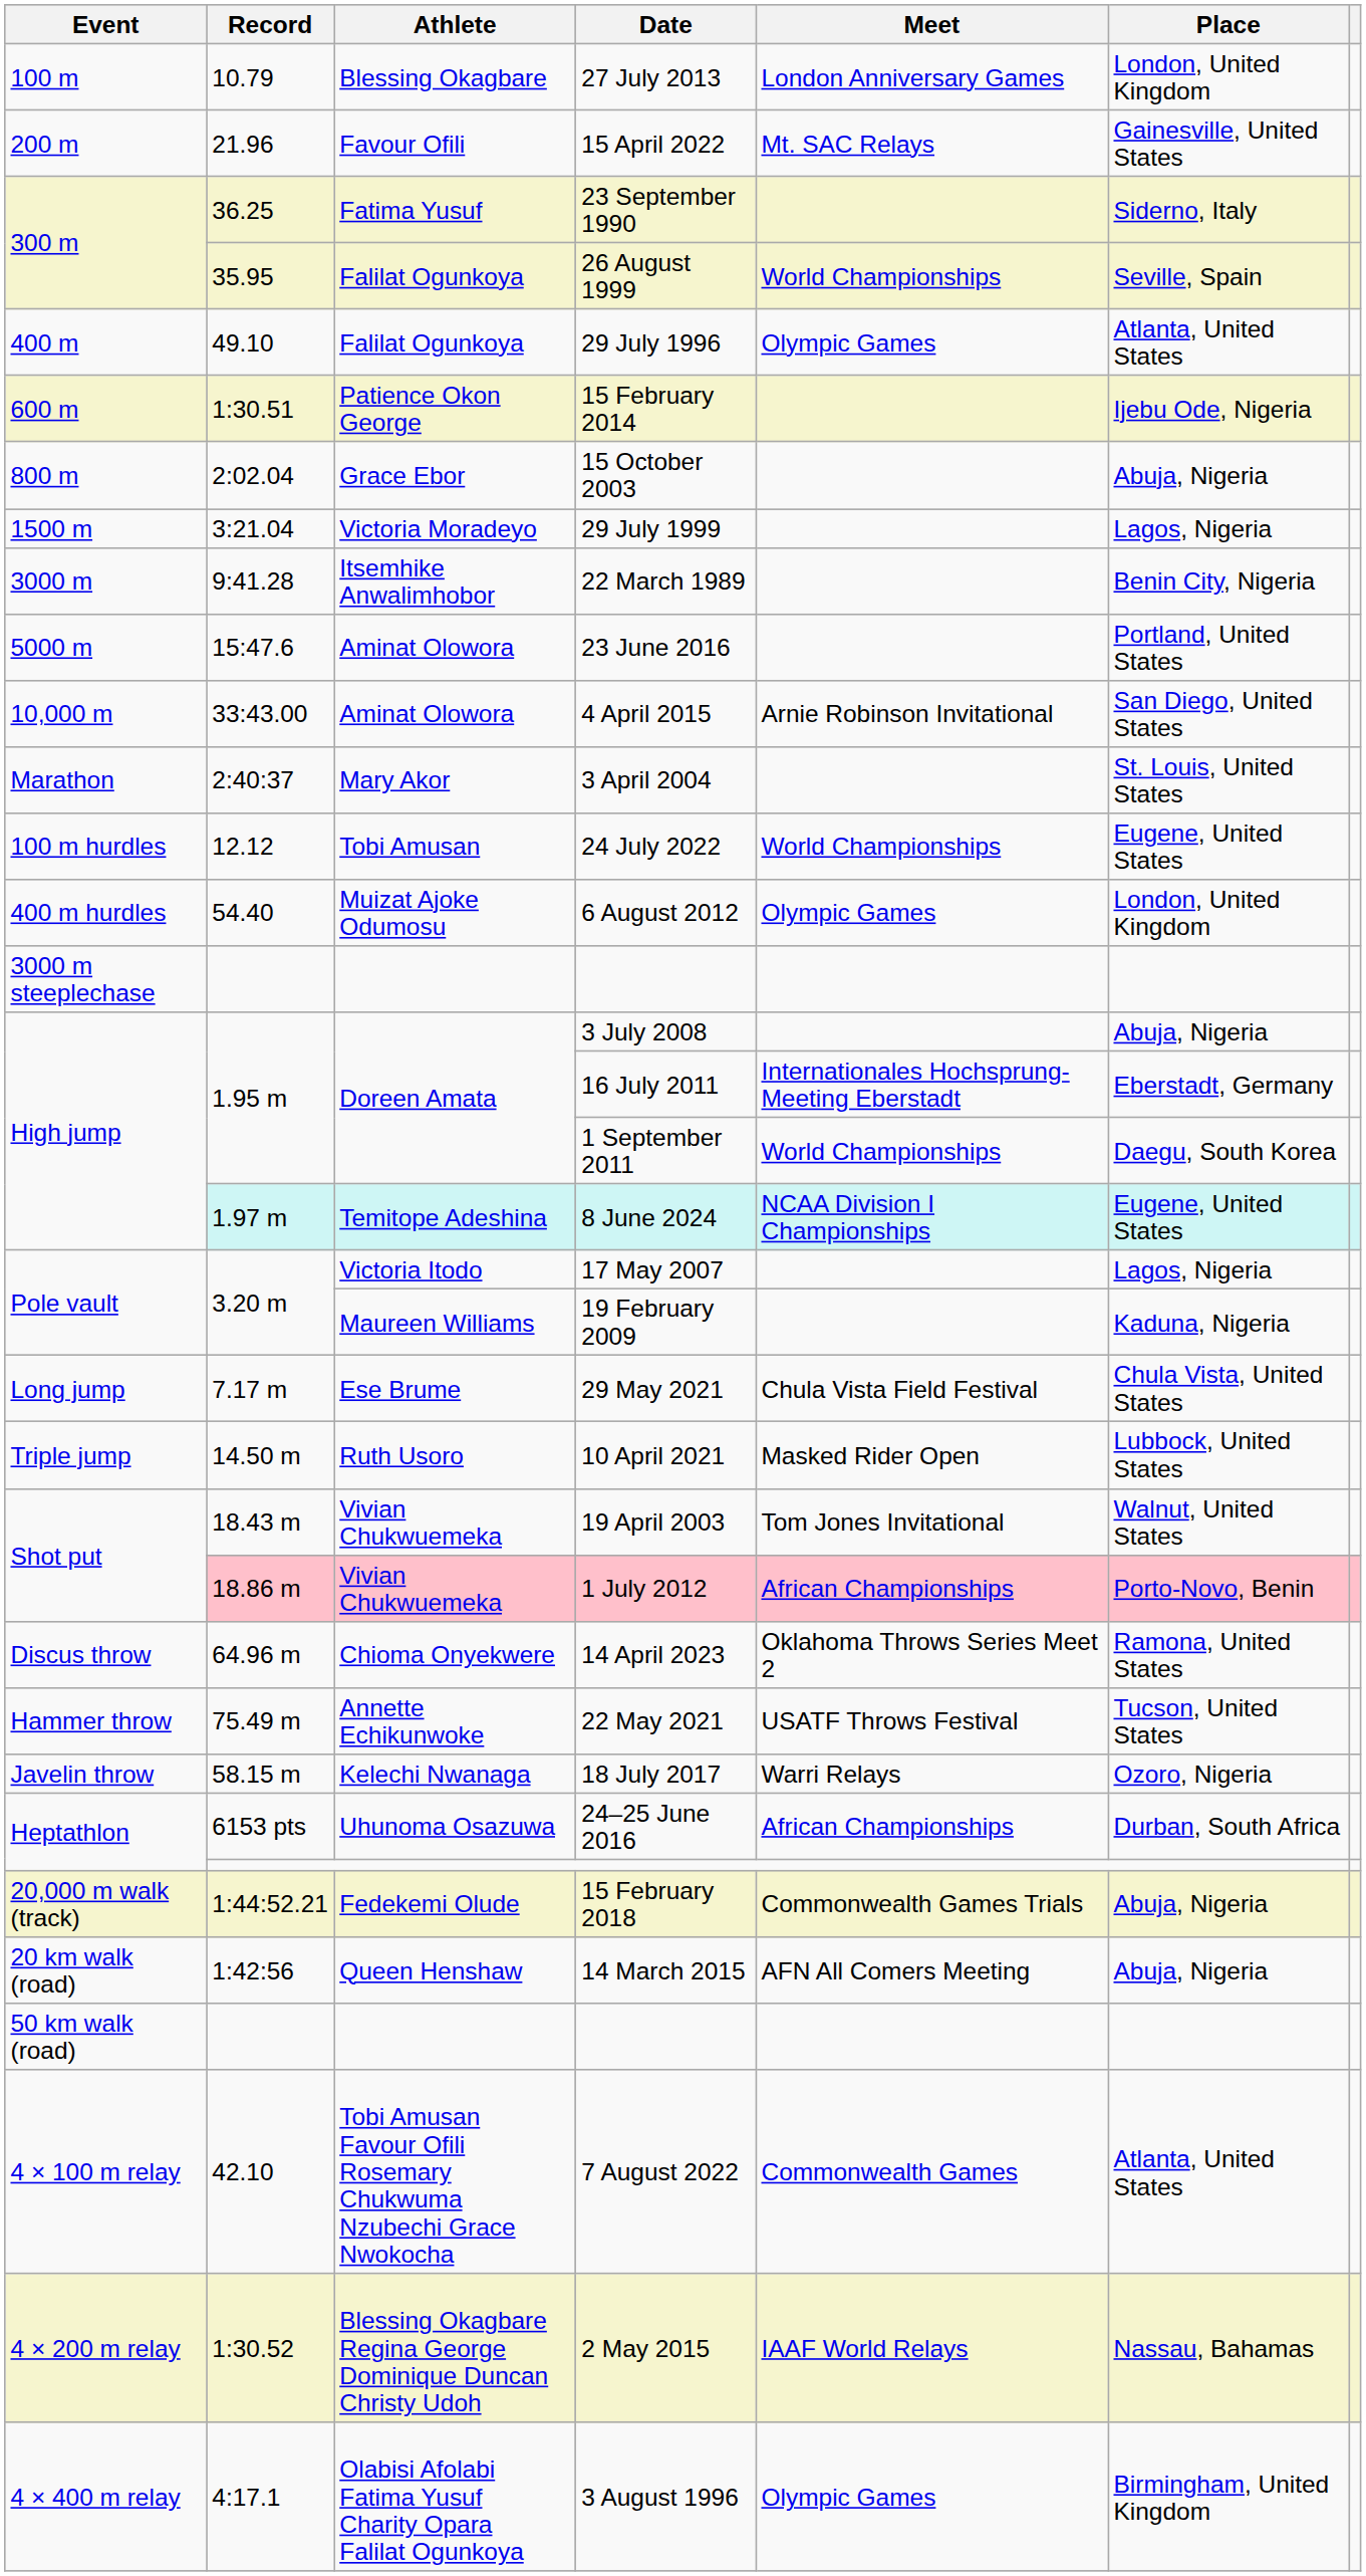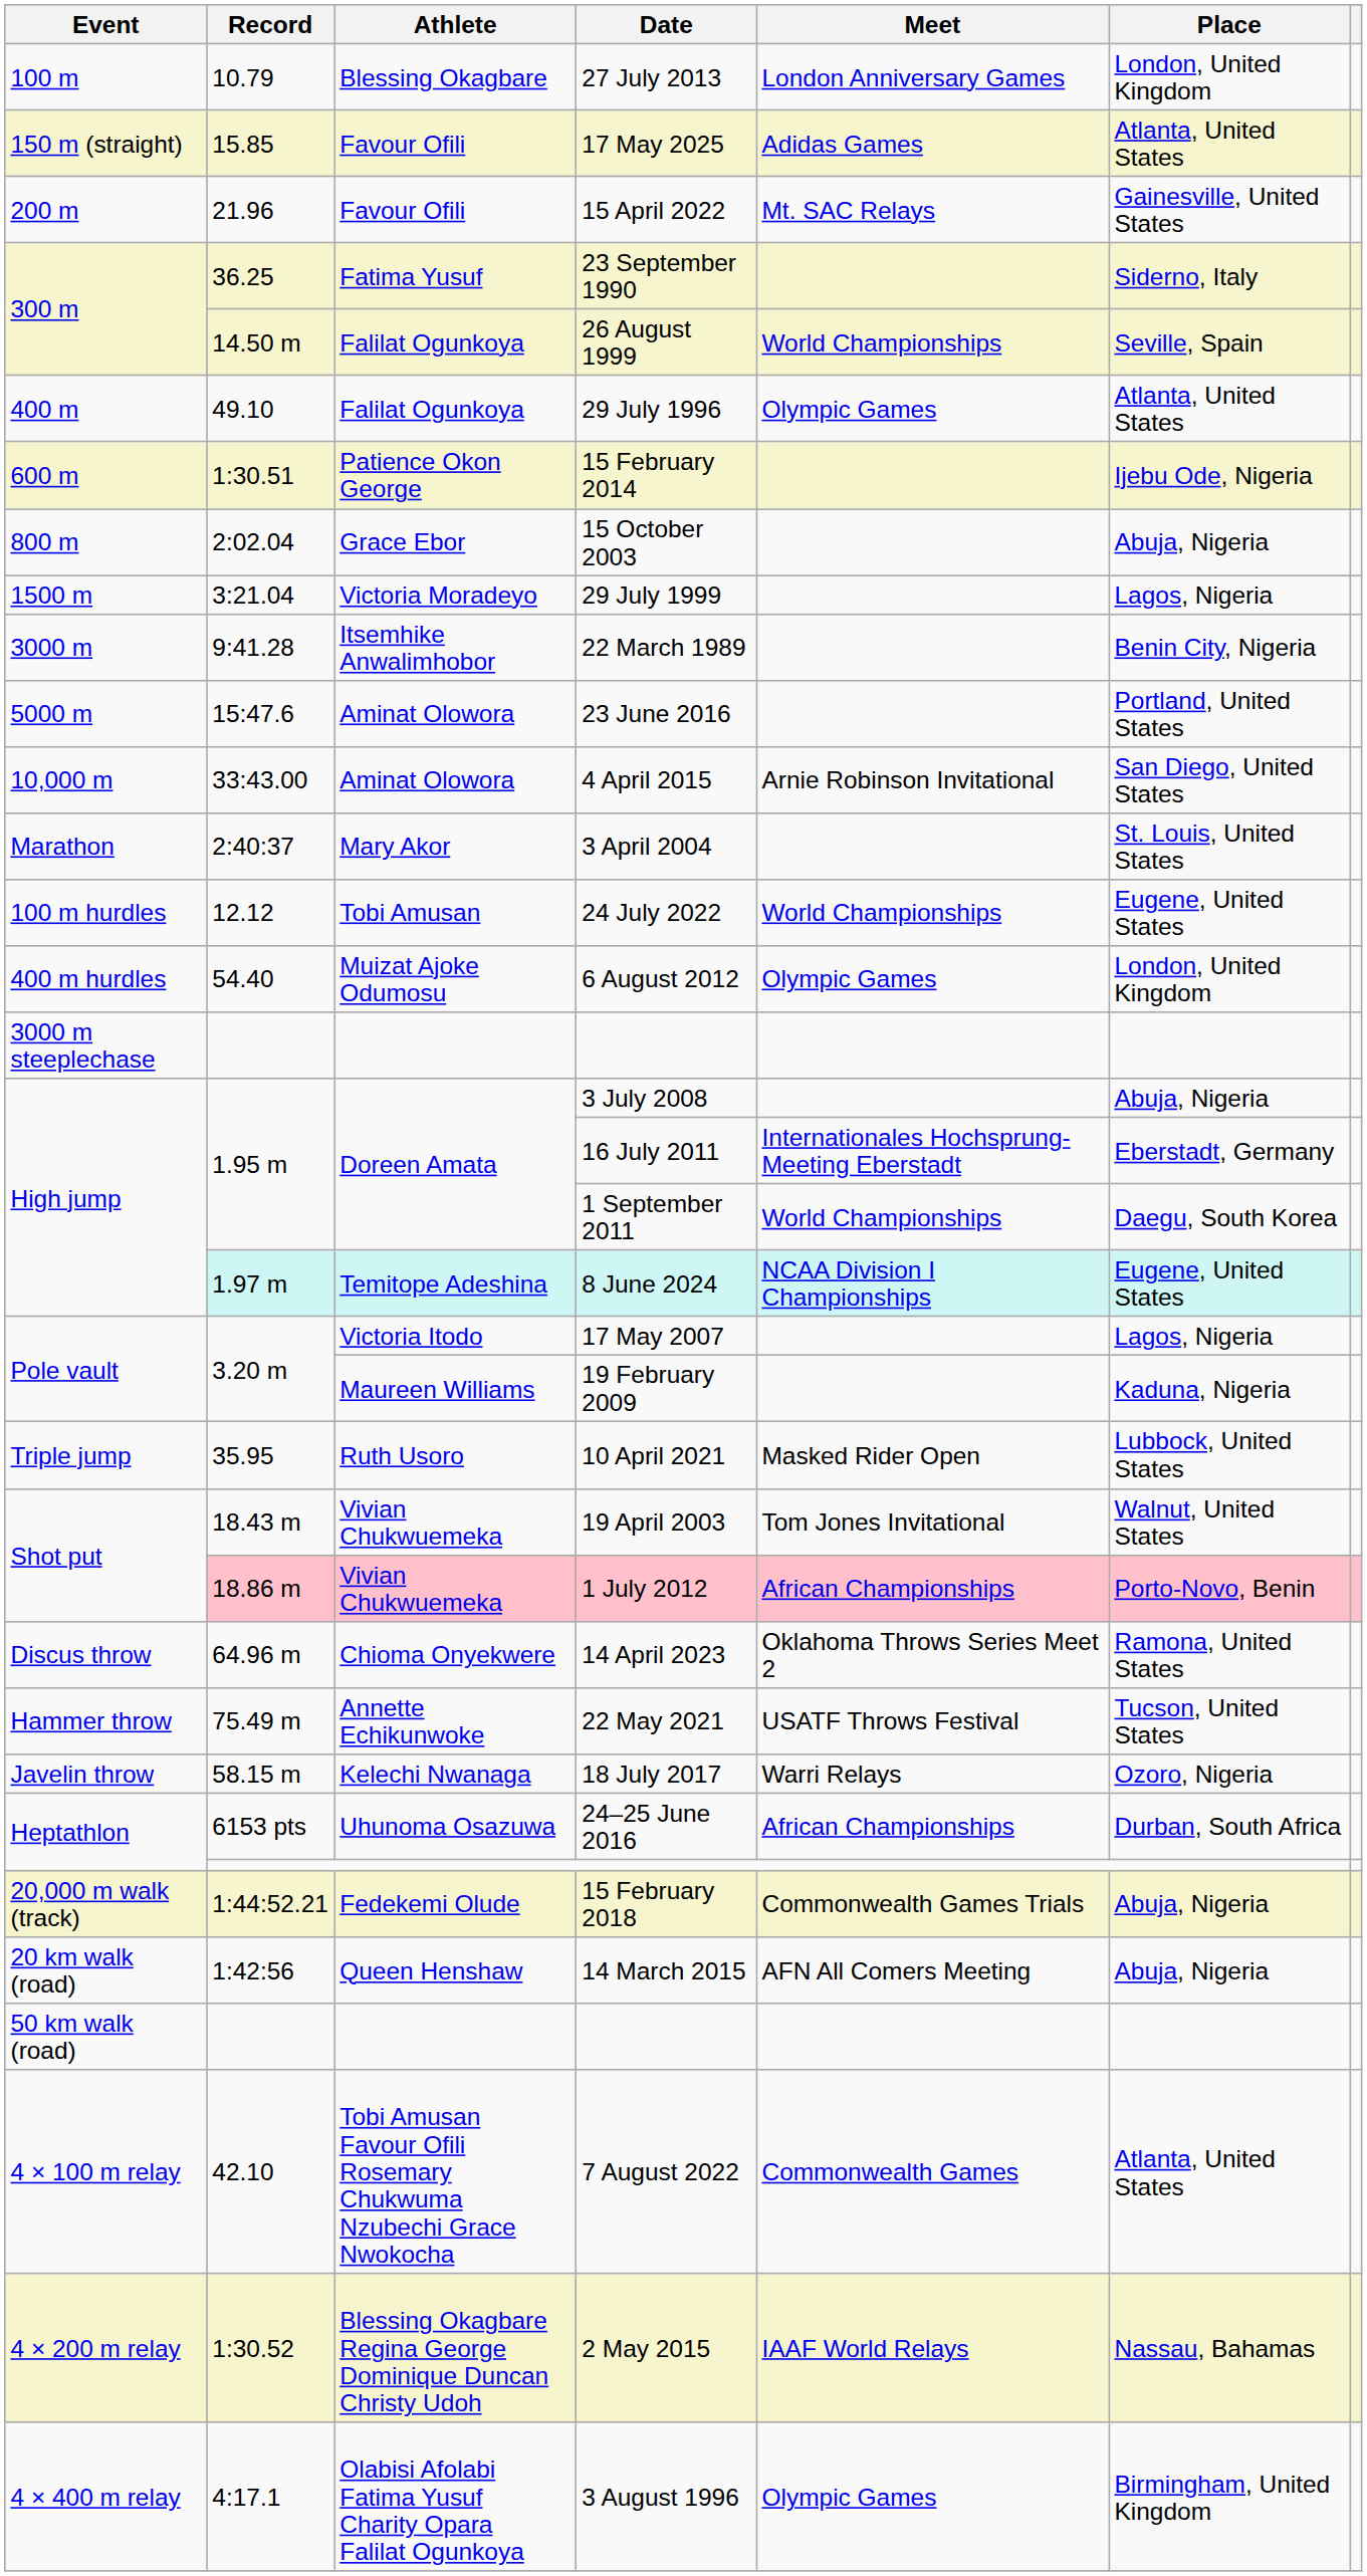+ row: 150 m (straight) | 15.85 | Favour Ofili | 17 May 2025 | Adidas Games | Atlanta, United States
26 August 1999 | Record: 35.95 -> 14.50 m
- row: Long jump | 7.17 m | Ese Brume | 29 May 2021 | Chula Vista Field Festival | Chula Vista, United States
10 April 2021 | Record: 14.50 m -> 35.95
